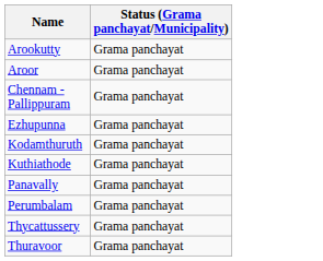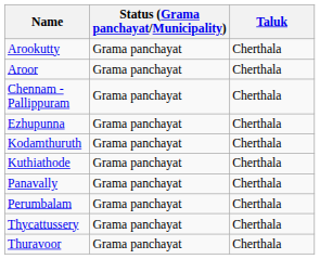+ column: Taluk | Cherthala | Cherthala | Cherthala | Cherthala | Cherthala | Cherthala | Cherthala | Cherthala | Cherthala | Cherthala
